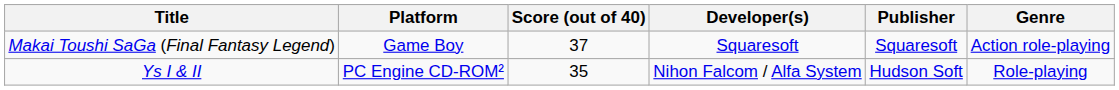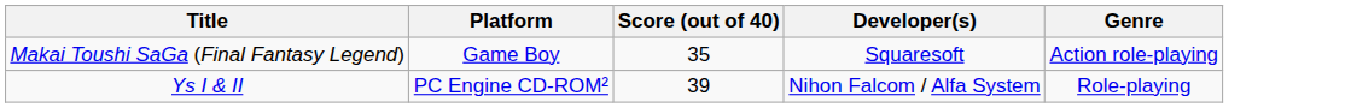- column: Publisher | Squaresoft | Hudson Soft
Makai Toushi SaGa (Final Fantasy Legend) | Score (out of 40): 37 -> 35
Ys I & II | Score (out of 40): 35 -> 39
